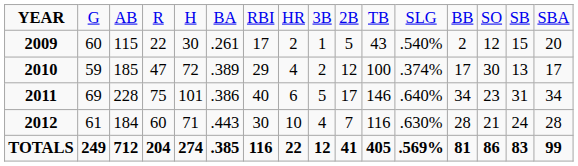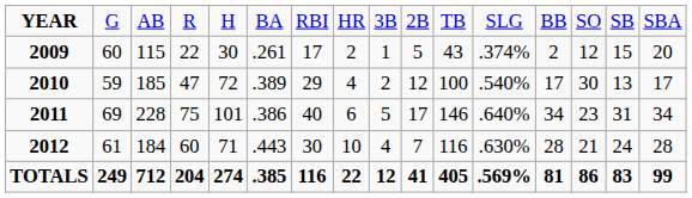2009 | column 12: .540% -> .374%
2010 | column 12: .374% -> .540%
